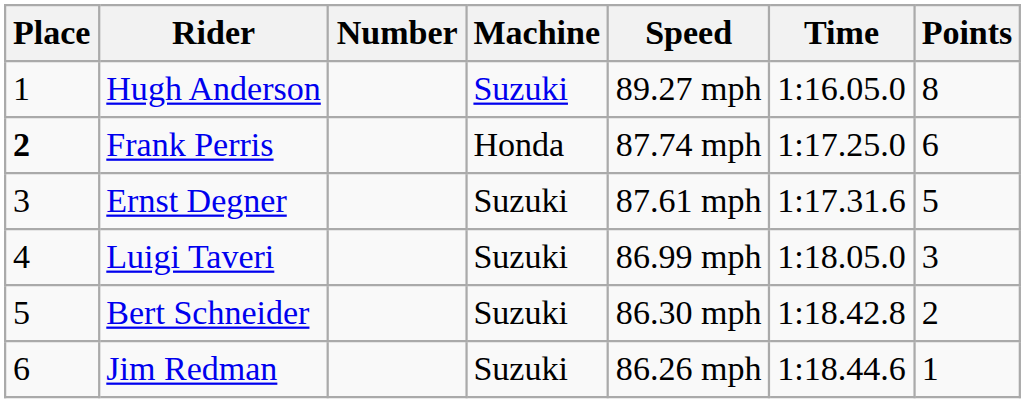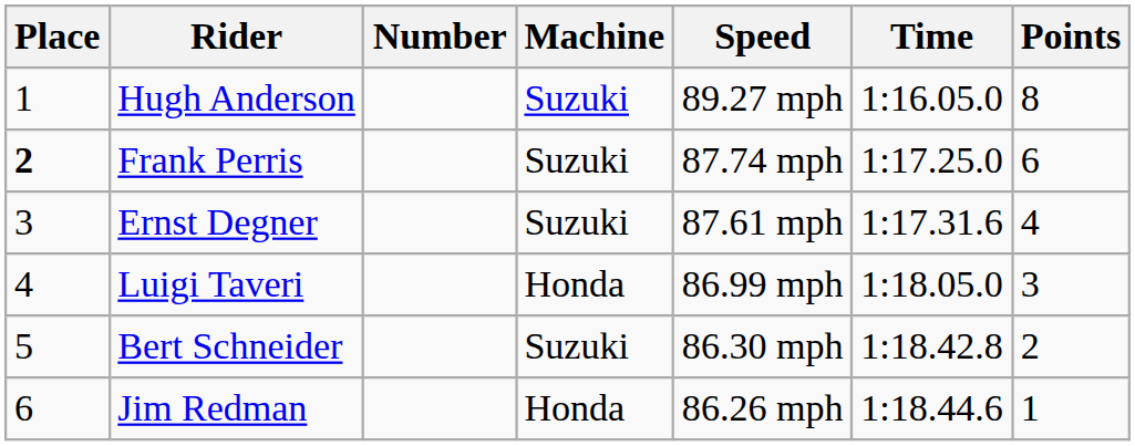Frank Perris | Machine: Honda -> Suzuki
Ernst Degner | Points: 5 -> 4
Luigi Taveri | Machine: Suzuki -> Honda
Jim Redman | Machine: Suzuki -> Honda
